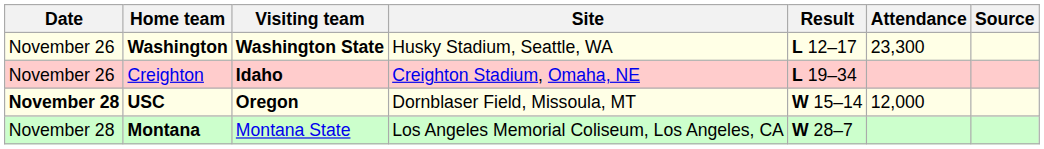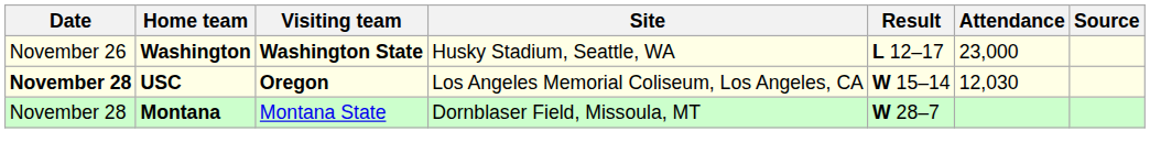Washington | Attendance: 23,300 -> 23,000
- row: November 26 | Creighton | Idaho | Creighton Stadium, Omaha, NE | L 19–34
USC | Site: Dornblaser Field, Missoula, MT -> Los Angeles Memorial Coliseum, Los Angeles, CA
USC | Attendance: 12,000 -> 12,030
Montana | Site: Los Angeles Memorial Coliseum, Los Angeles, CA -> Dornblaser Field, Missoula, MT
